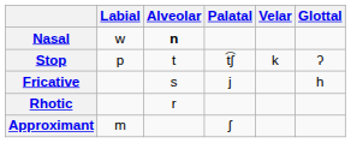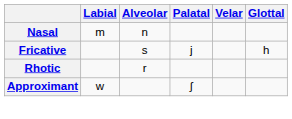Nasal | Labial: w -> m
Nasal | Alveolar: bold -> normal
- row: Stop | p | t | t͡ʃ | k | ʔ
Approximant | Labial: m -> w
